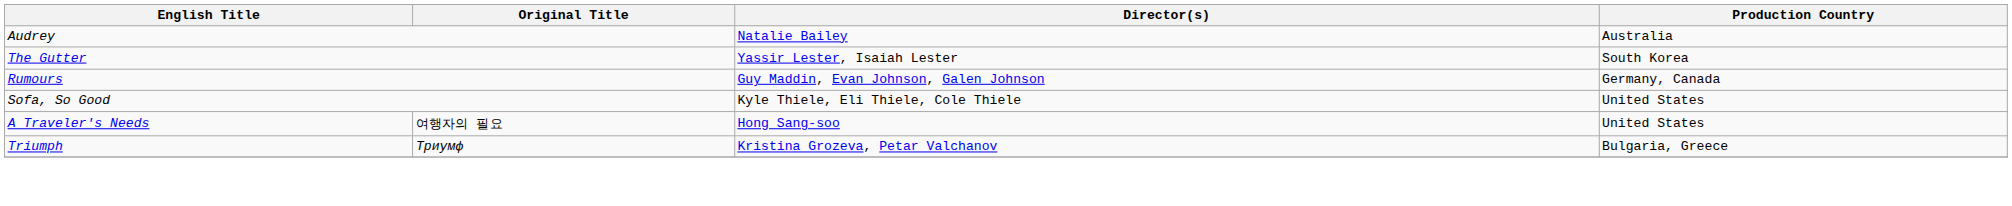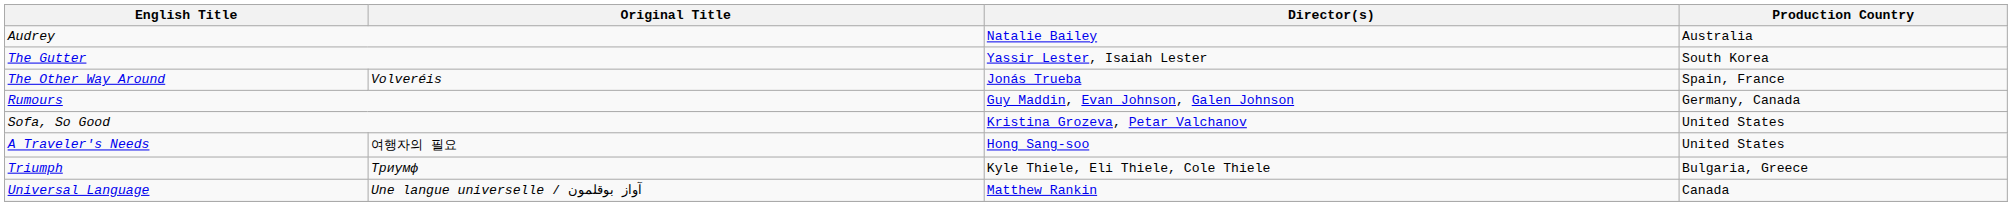+ row: The Other Way Around | Volveréis | Jonás Trueba | Spain, France
Sofa, So Good | Director(s): Kyle Thiele, Eli Thiele, Cole Thiele -> Kristina Grozeva, Petar Valchanov
Triumph | Director(s): Kristina Grozeva, Petar Valchanov -> Kyle Thiele, Eli Thiele, Cole Thiele
+ row: Universal Language | Une langue universelle / آواز بوقلمون | Matthew Rankin | Canada
